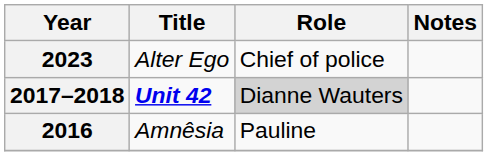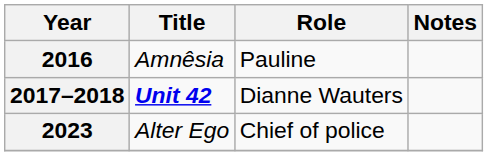rows swapped: 2016 <-> 2023
2017–2018 | Role: lightgrey background -> no background
